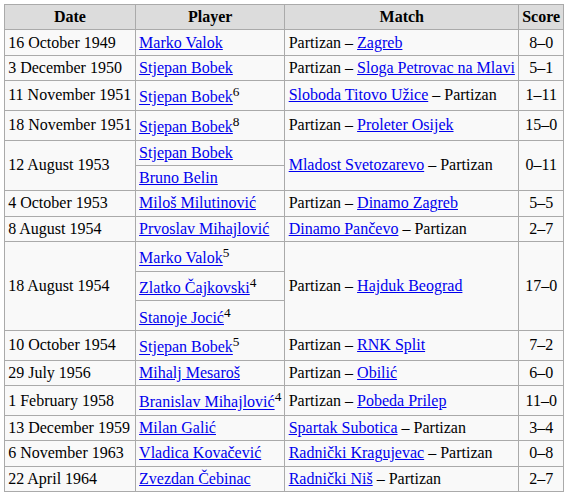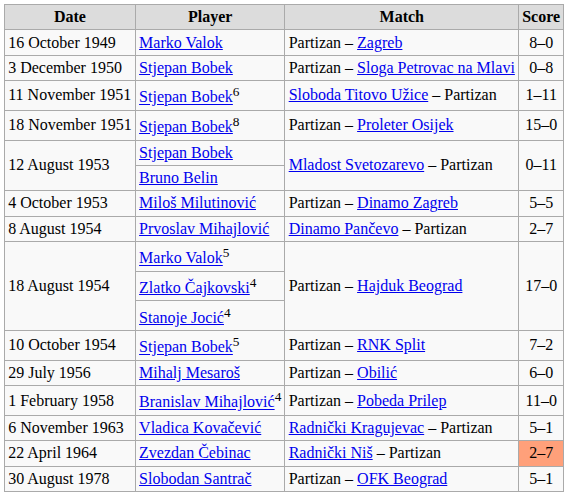3 December 1950 / Stjepan Bobek | Score: 5–1 -> 0–8
- row: 13 December 1959 | Milan Galić | Spartak Subotica – Partizan | 3–4
Vladica Kovačević | Score: 0–8 -> 5–1
Zvezdan Čebinac | Score: no background -> lightsalmon background
+ row: 30 August 1978 | Slobodan Santrač | Partizan – OFK Beograd | 5–1
